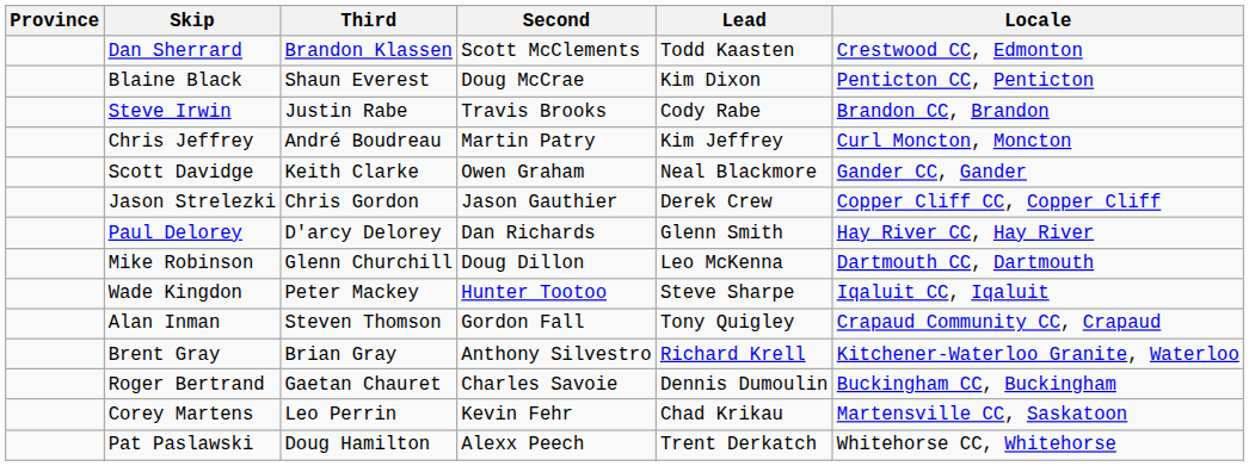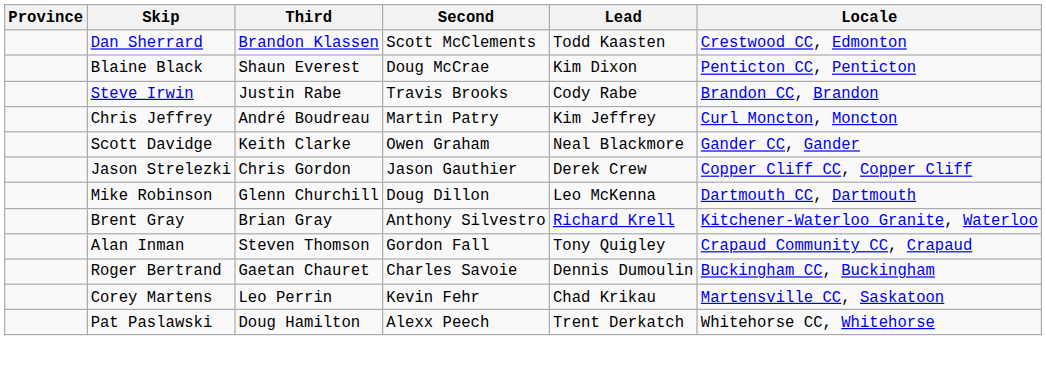- row: Paul Delorey | D'arcy Delorey | Dan Richards | Glenn Smith | Hay River CC, Hay River
- row: Wade Kingdon | Peter Mackey | Hunter Tootoo | Steve Sharpe | Iqaluit CC, Iqaluit
rows swapped: Brent Gray <-> Alan Inman
